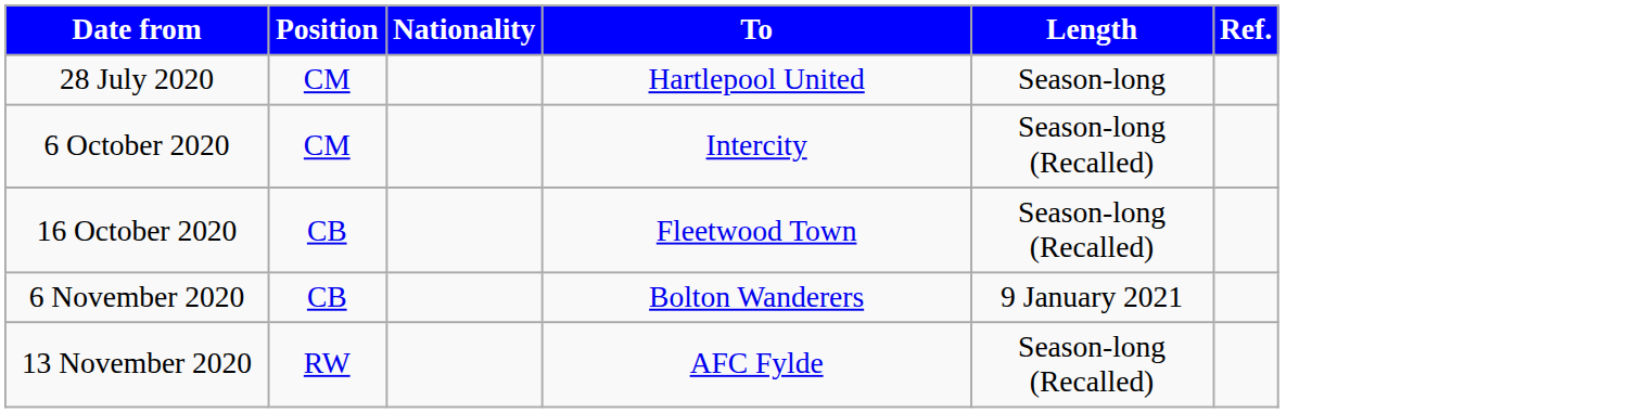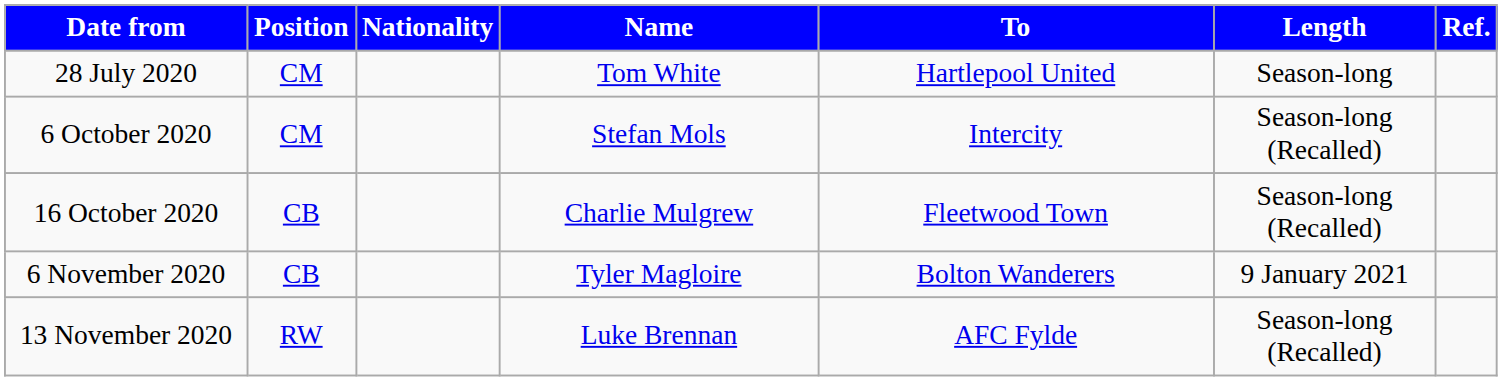+ column: Name | Tom White | Stefan Mols | Charlie Mulgrew | Tyler Magloire | Luke Brennan
